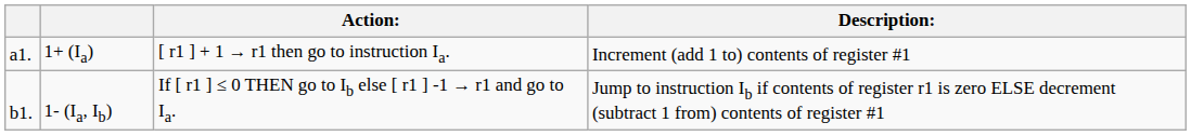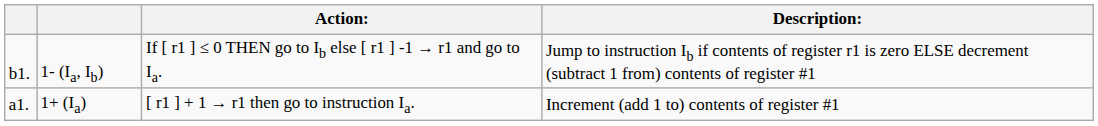rows swapped: 1+ (Ia) <-> 1- (Ia, Ib)
